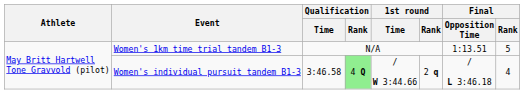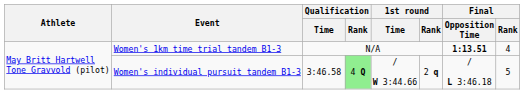Women's 1km time trial tandem B1-3 | Final / Opposition Time: normal -> bold
Women's 1km time trial tandem B1-3 | Final / Rank: 5 -> 4
Women's individual pursuit tandem B1-3 | Final / Rank: 4 -> 5
